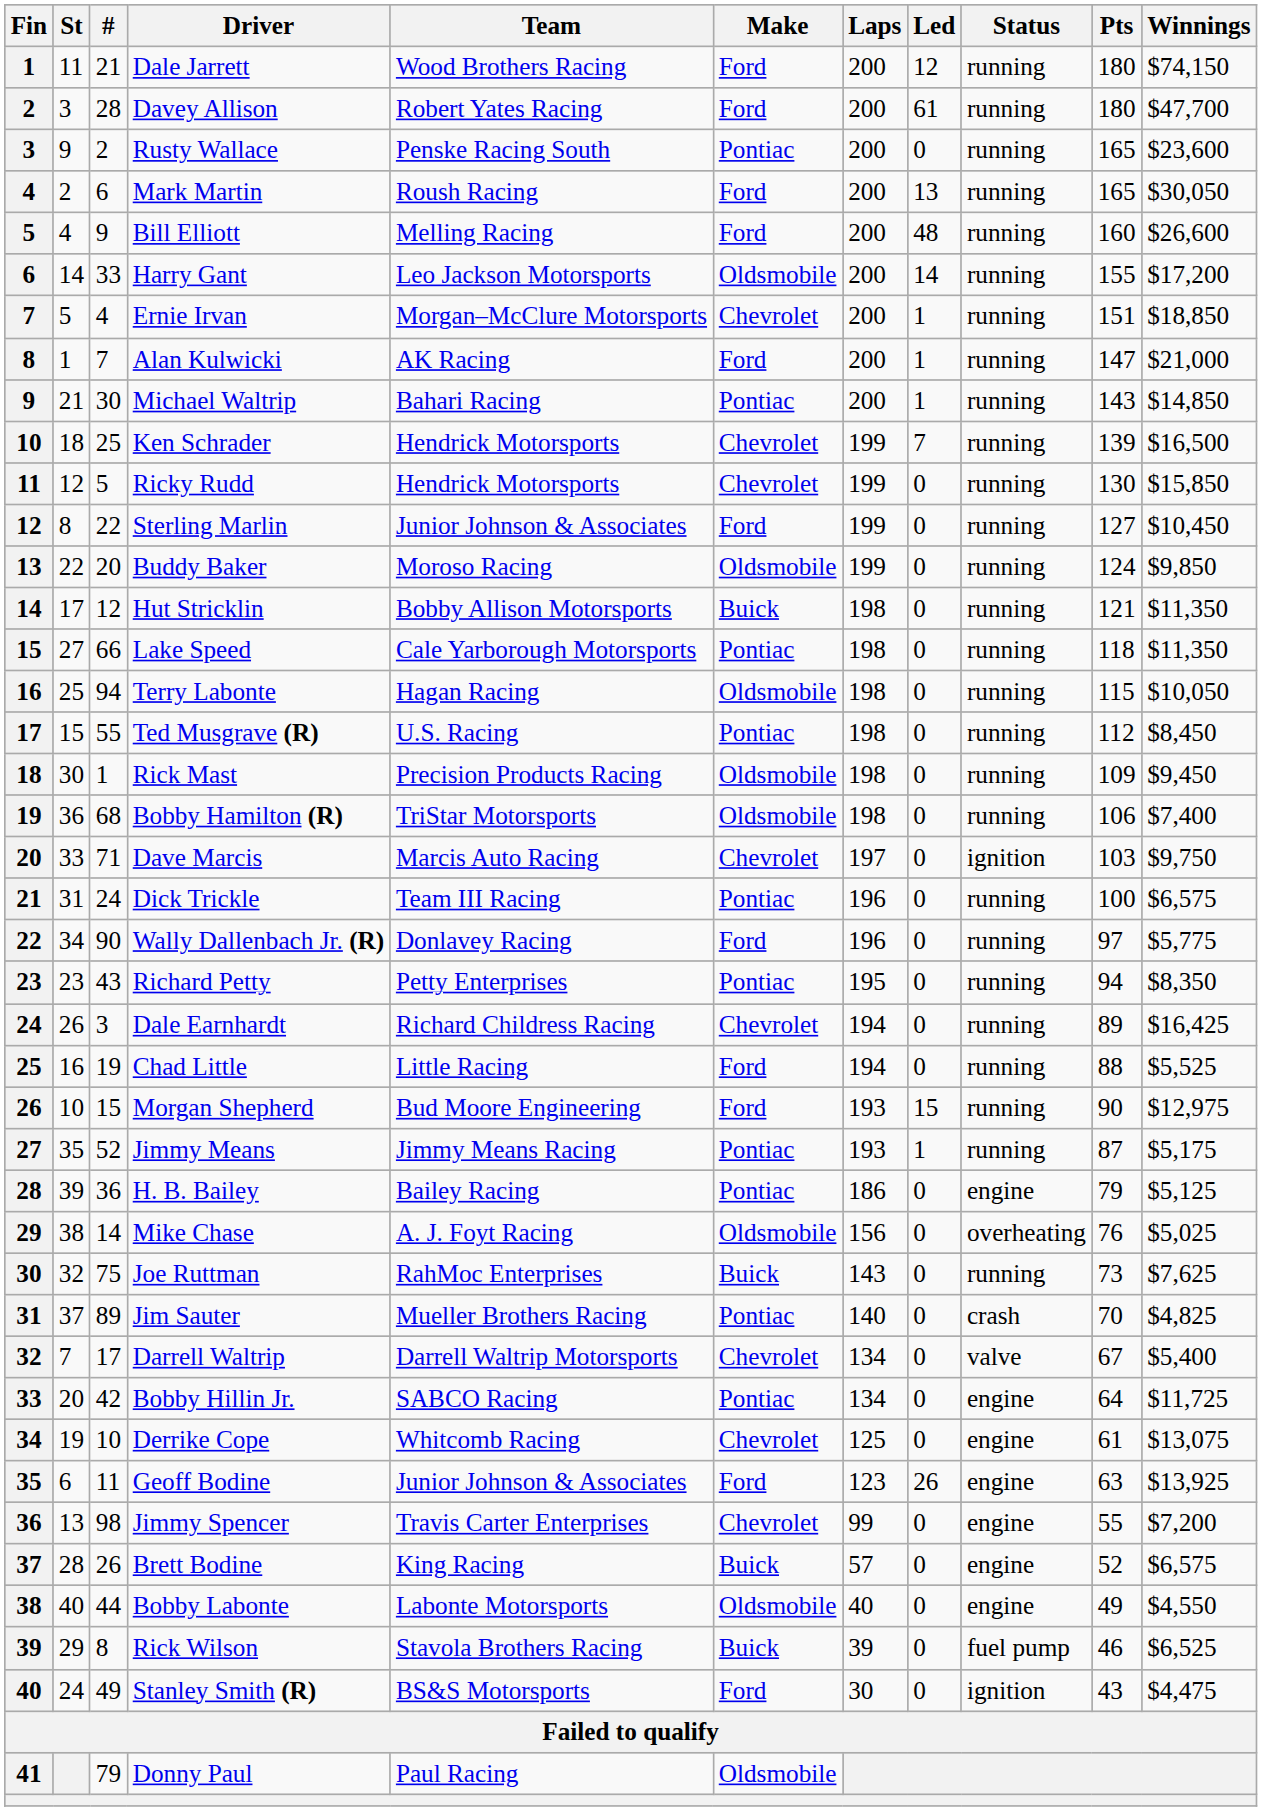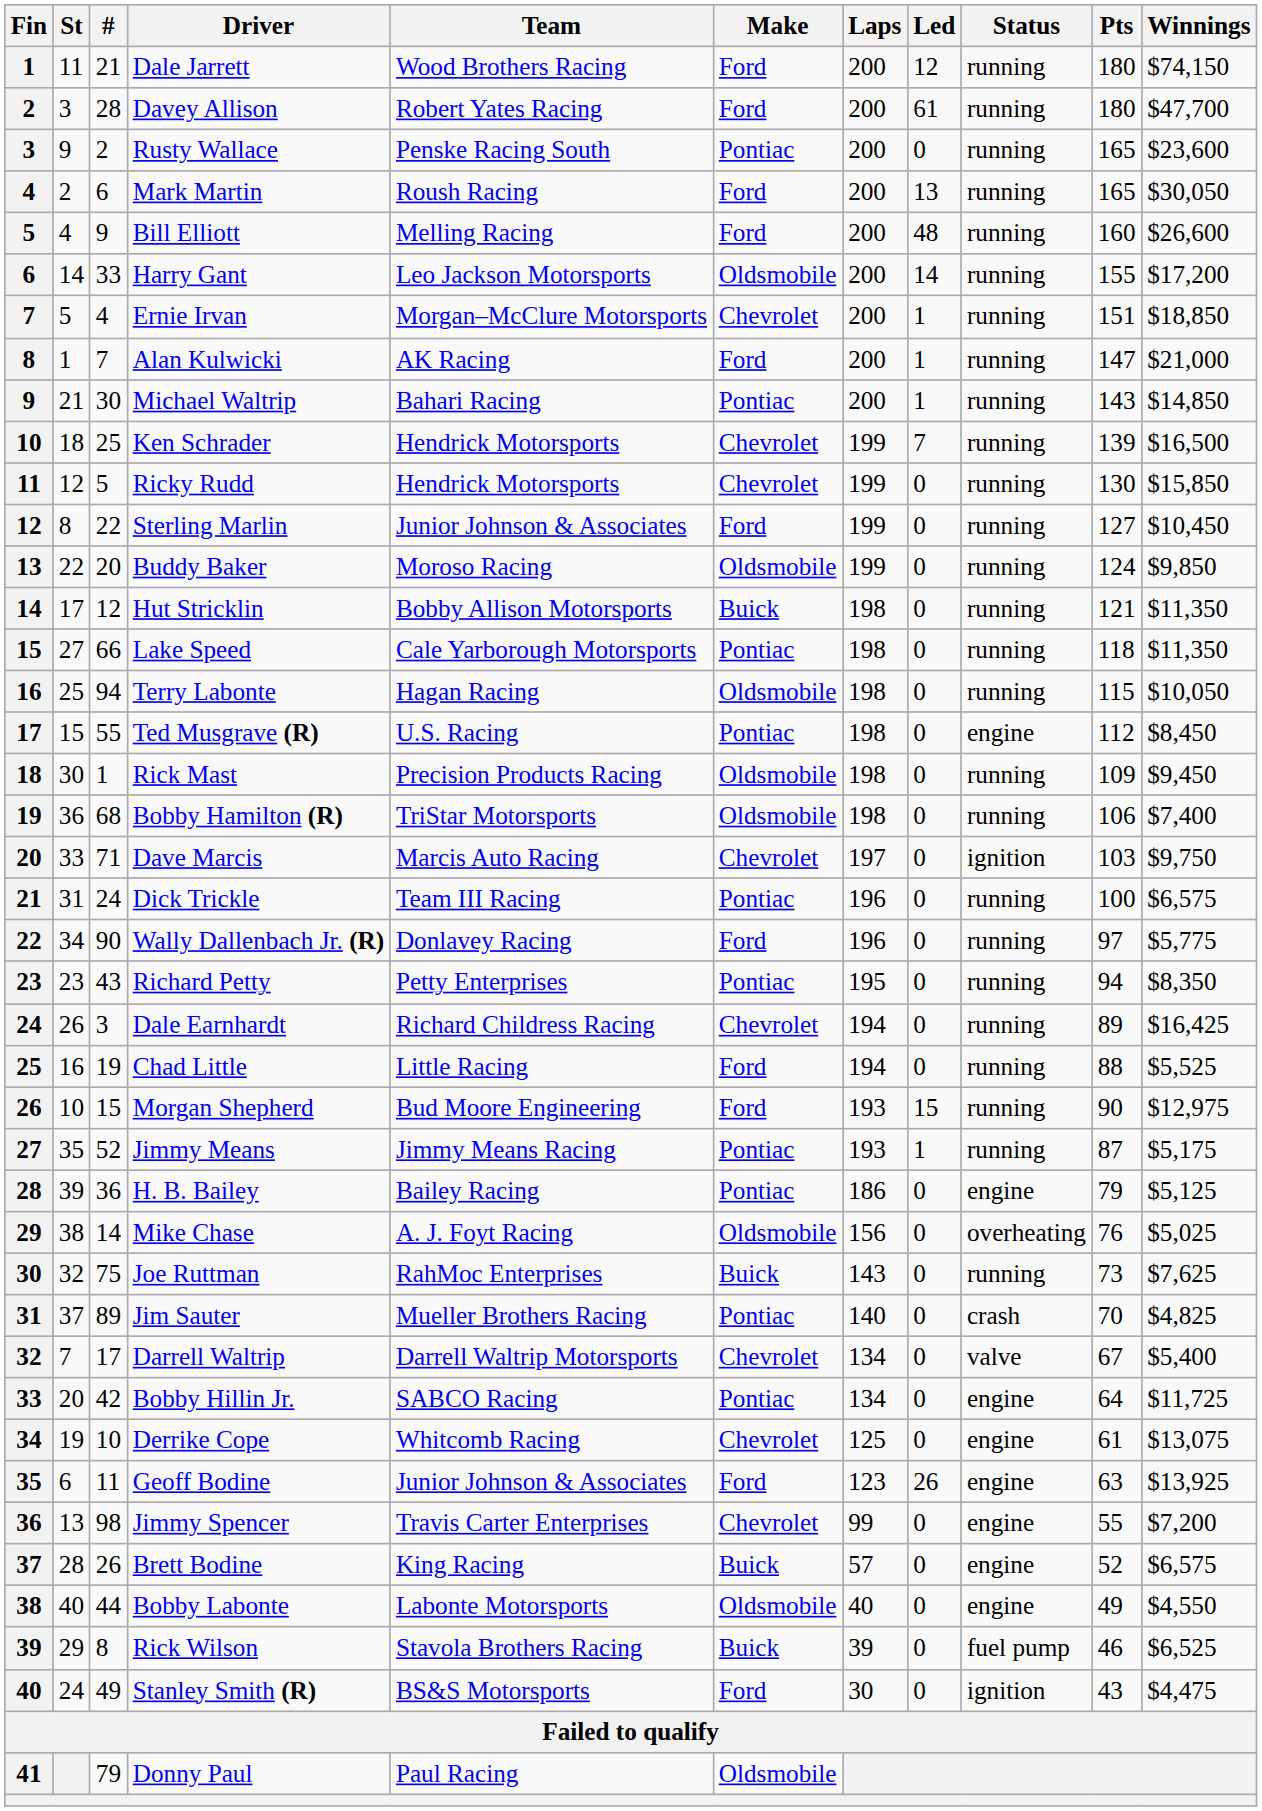Ted Musgrave (R) | Status: running -> engine
